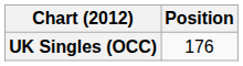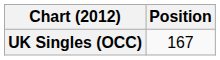UK Singles (OCC) | Position: 176 -> 167
